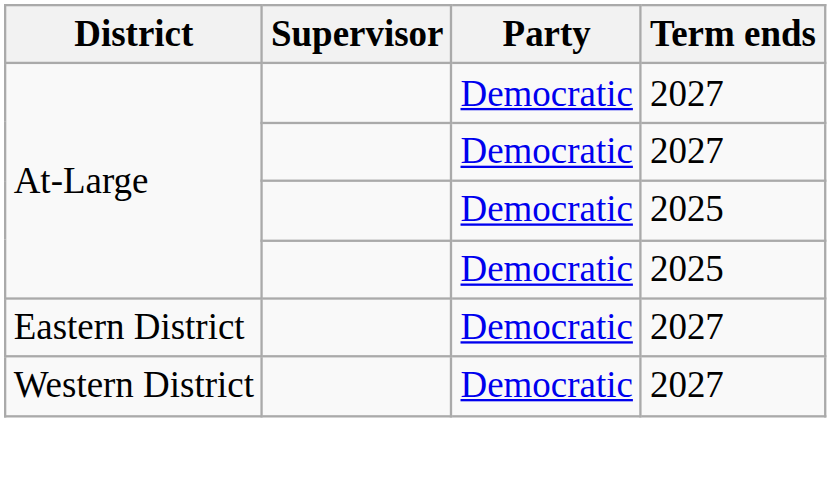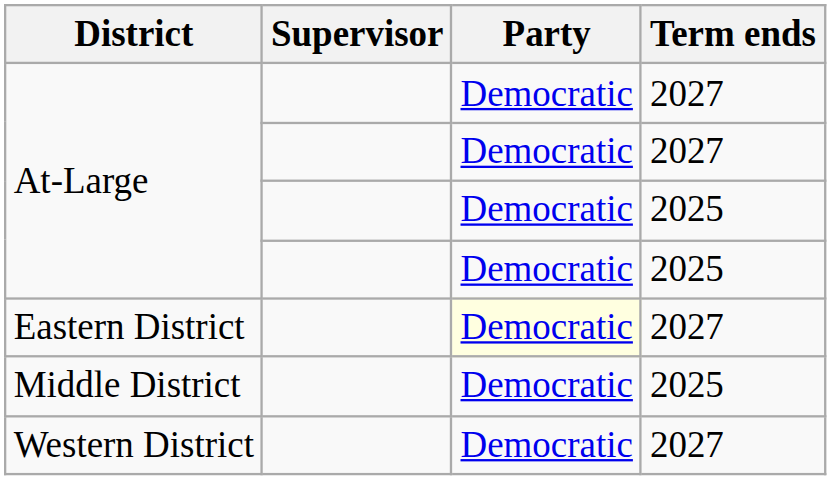Eastern District | Party: no background -> lightyellow background
+ row: Middle District | Democratic | 2025
